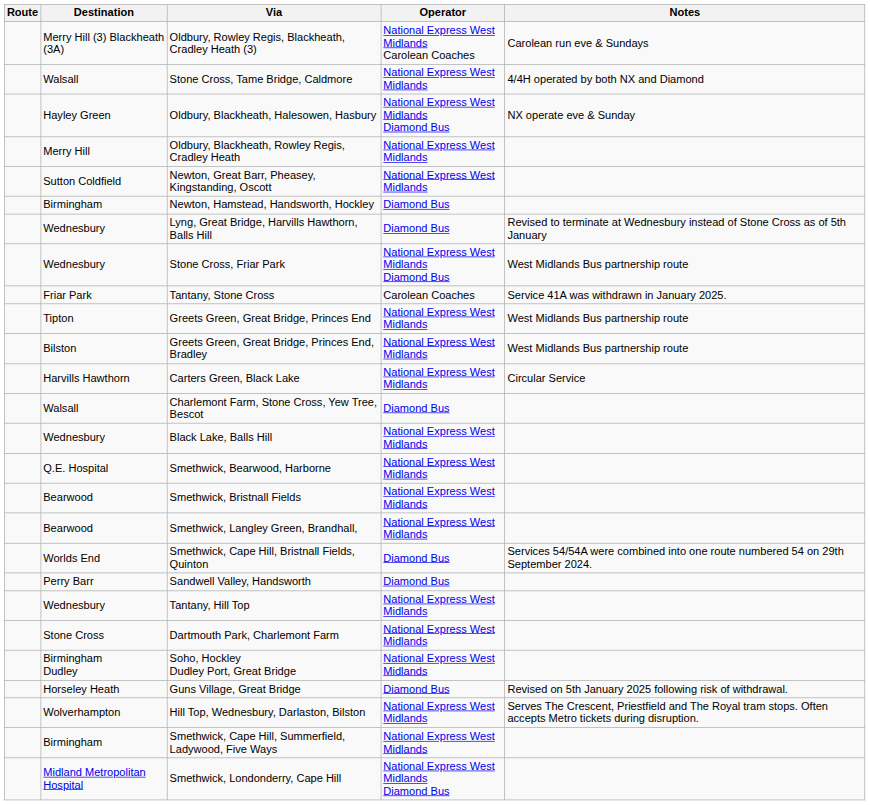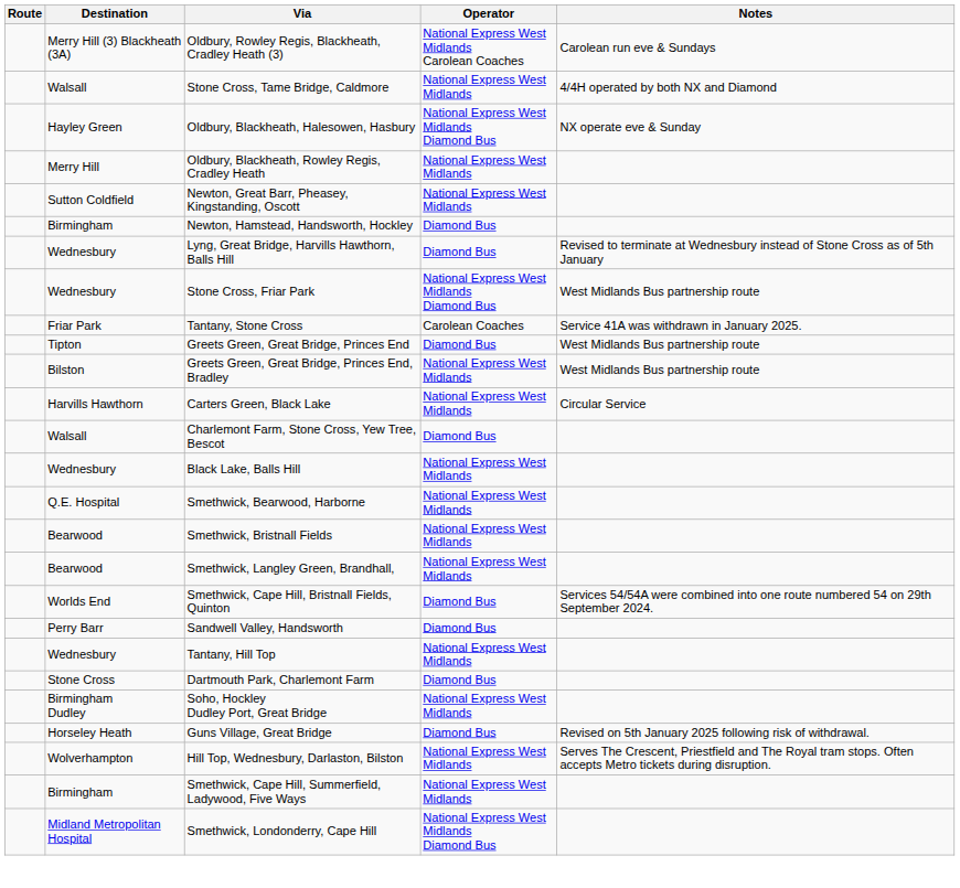Greets Green, Great Bridge, Princes End | Operator: National Express West Midlands -> Diamond Bus
Dartmouth Park, Charlemont Farm | Operator: National Express West Midlands -> Diamond Bus
